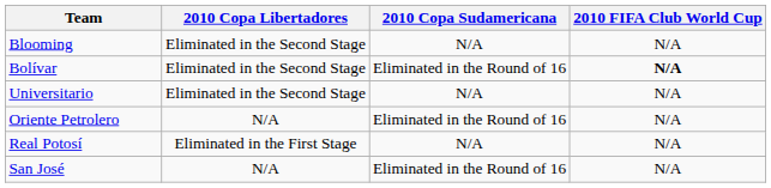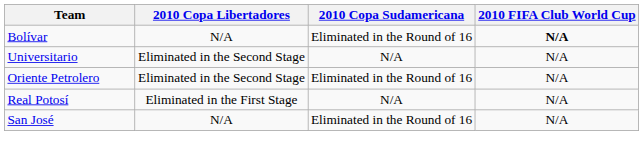- row: Blooming | Eliminated in the Second Stage | N/A | N/A
Bolívar | 2010 Copa Libertadores: Eliminated in the Second Stage -> N/A
Oriente Petrolero | 2010 Copa Libertadores: N/A -> Eliminated in the Second Stage
